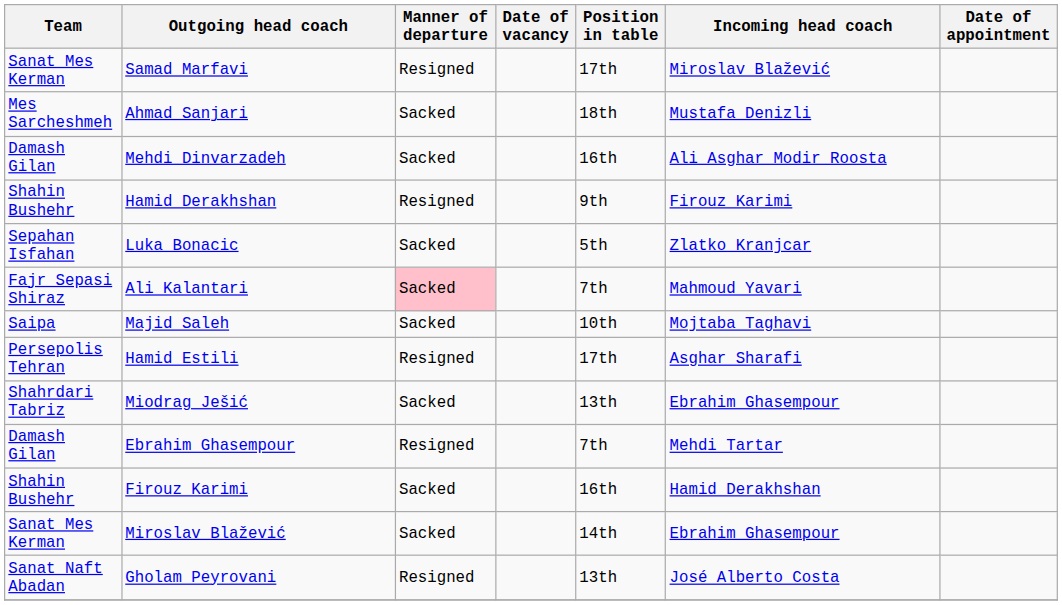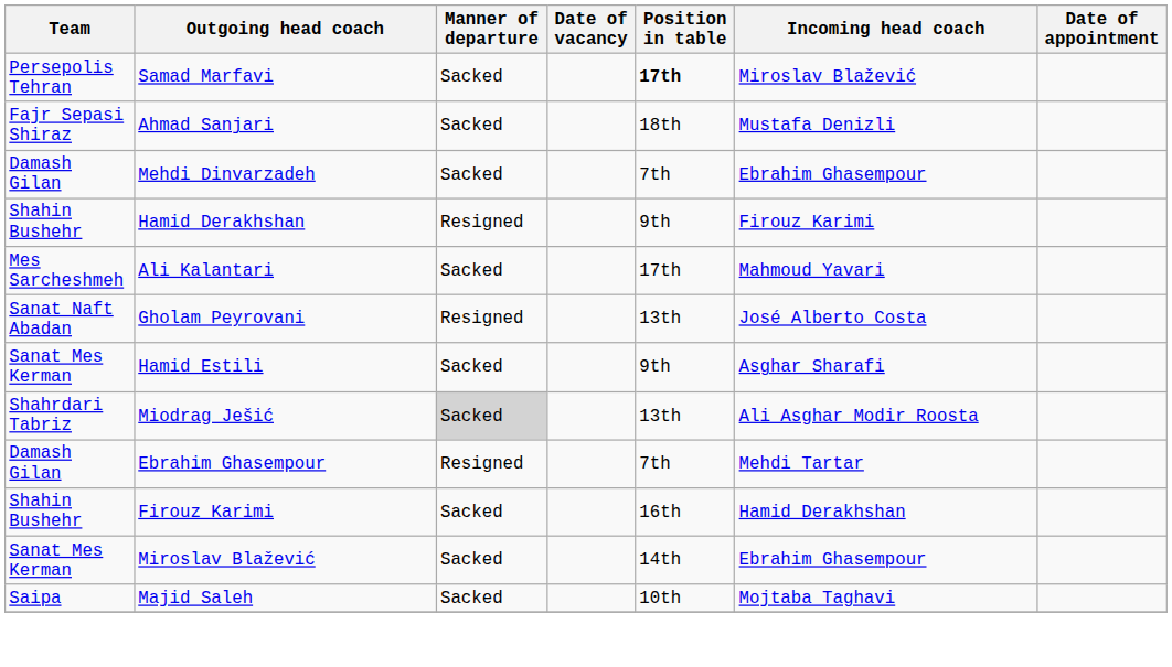Samad Marfavi | Team: Sanat Mes Kerman -> Persepolis Tehran
Samad Marfavi | Manner of departure: Resigned -> Sacked
Samad Marfavi | Position in table: normal -> bold
Ahmad Sanjari | Team: Mes Sarcheshmeh -> Fajr Sepasi Shiraz
Mehdi Dinvarzadeh | Position in table: 16th -> 7th
Mehdi Dinvarzadeh | Incoming head coach: Ali Asghar Modir Roosta -> Ebrahim Ghasempour
- row: Sepahan Isfahan | Luka Bonacic | Sacked | 5th | Zlatko Kranjcar
Ali Kalantari | Team: Fajr Sepasi Shiraz -> Mes Sarcheshmeh
Ali Kalantari | Manner of departure: pink background -> no background
Ali Kalantari | Position in table: 7th -> 17th
rows swapped: Gholam Peyrovani <-> Majid Saleh
Hamid Estili | Team: Persepolis Tehran -> Sanat Mes Kerman
Hamid Estili | Manner of departure: Resigned -> Sacked
Hamid Estili | Position in table: 17th -> 9th
Miodrag Ješić | Manner of departure: no background -> lightgrey background
Miodrag Ješić | Incoming head coach: Ebrahim Ghasempour -> Ali Asghar Modir Roosta
